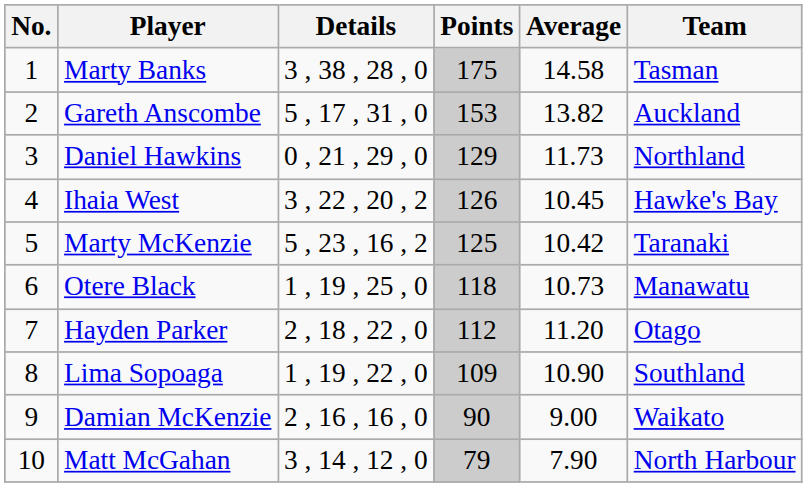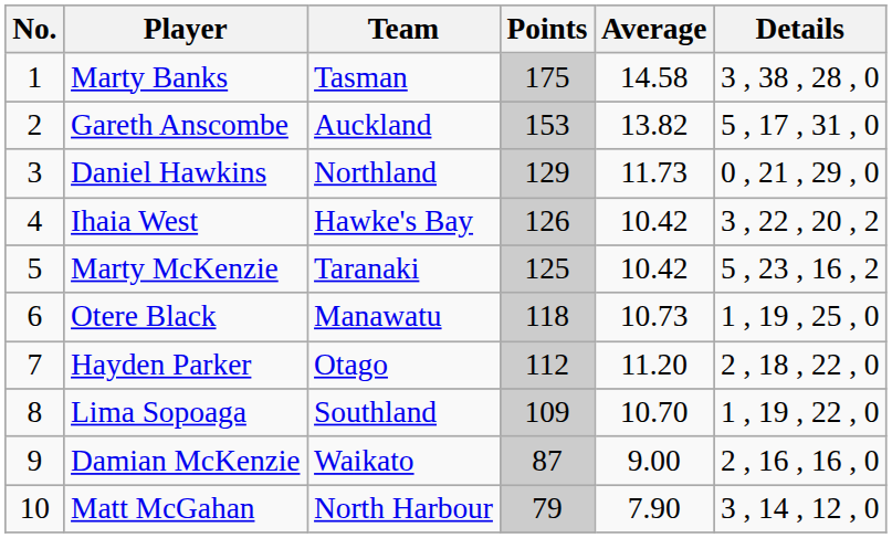columns swapped: Team <-> Details
Ihaia West | Average: 10.45 -> 10.42
Lima Sopoaga | Average: 10.90 -> 10.70
Damian McKenzie | Points: 90 -> 87
